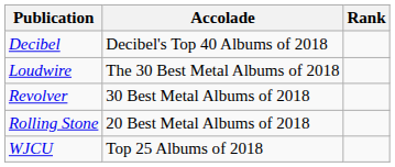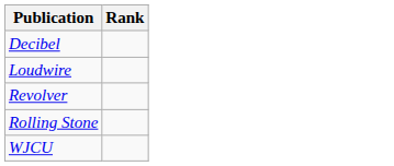- column: Accolade | Decibel's Top 40 Albums of 2018 | The 30 Best Metal Albums of 2018 | 30 Best Metal Albums of 2018 | 20 Best Metal Albums of 2018 | Top 25 Albums of 2018
